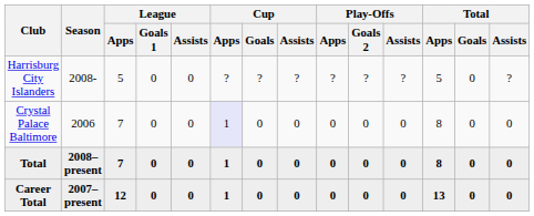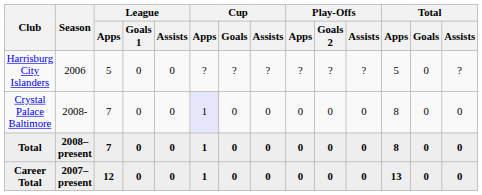Harrisburg City Islanders | Season: 2008- -> 2006
Crystal Palace Baltimore | Season: 2006 -> 2008-
